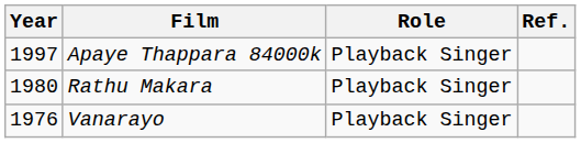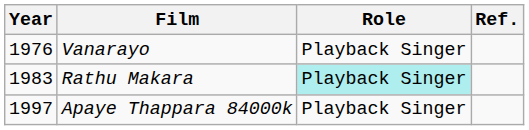rows swapped: Vanarayo <-> Apaye Thappara 84000k
Rathu Makara | Year: 1980 -> 1983
Rathu Makara | Role: no background -> paleturquoise background
